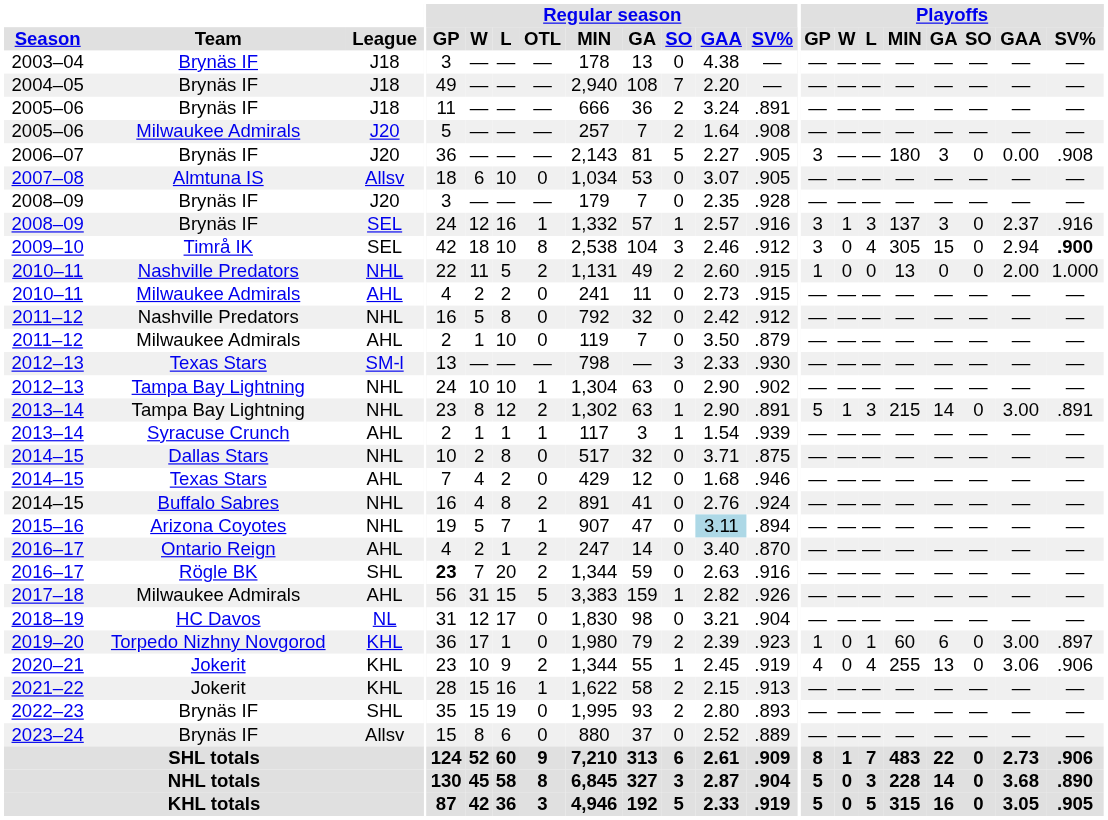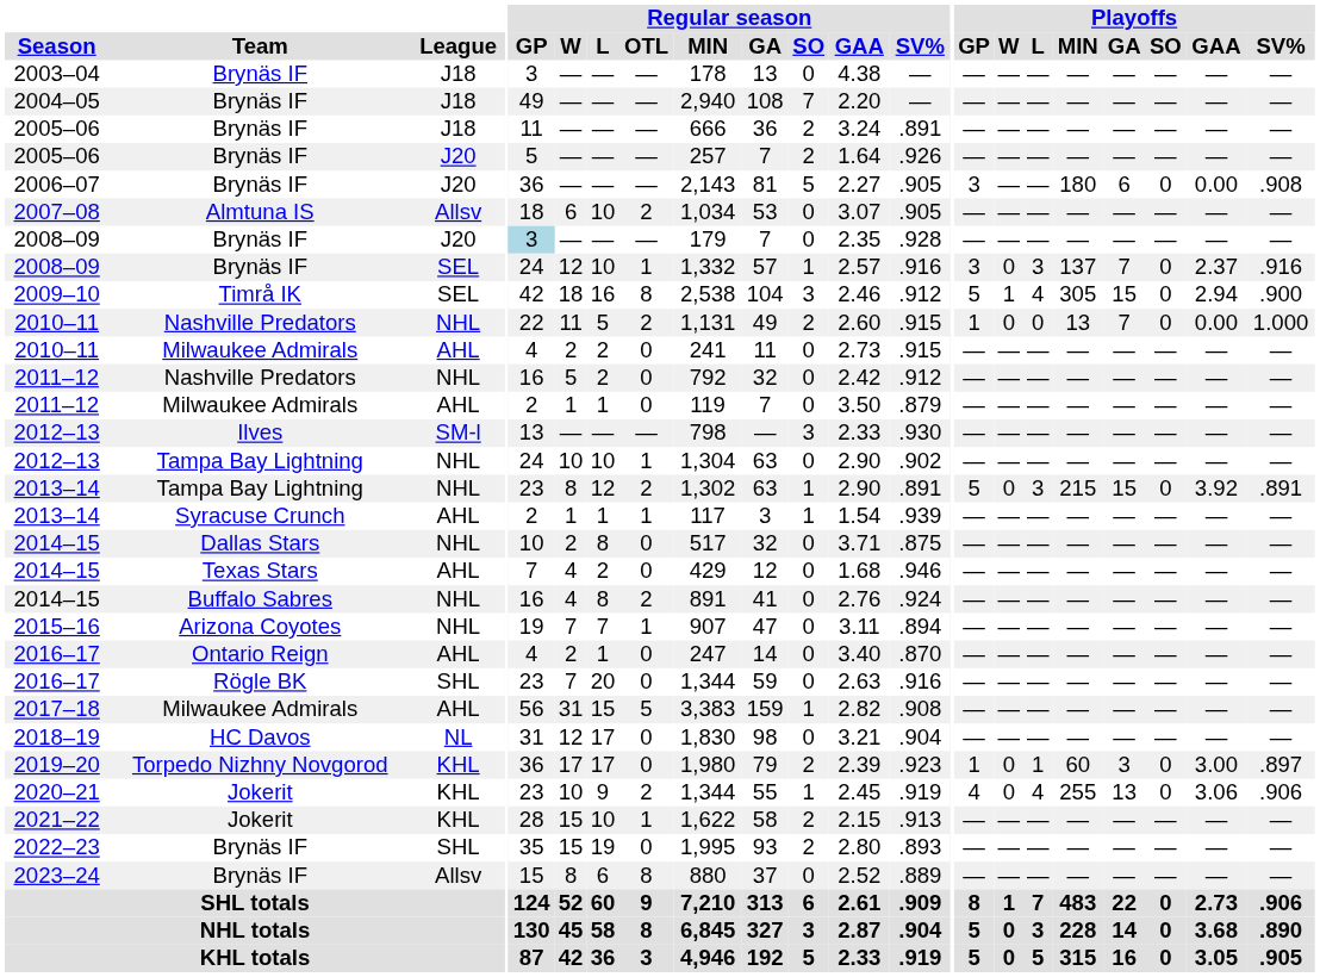2005–06 / J20 | Team: Milwaukee Admirals -> Brynäs IF
2005–06 / J20 | Regular season / SV%: .908 -> .926
2006–07 | Playoffs / GA: 3 -> 6
2007–08 | Regular season / OTL: 0 -> 2
2008–09 / J20 | Regular season / GP: no background -> lightblue background
2008–09 / SEL | Regular season / L: 16 -> 10
2008–09 / SEL | Playoffs / W: 1 -> 0
2008–09 / SEL | Playoffs / GA: 3 -> 7
2009–10 | Regular season / L: 10 -> 16
2009–10 | Playoffs / GP: 3 -> 5
2009–10 | Playoffs / W: 0 -> 1
2009–10 | Playoffs / SV%: bold -> normal
2010–11 / NHL | Playoffs / GA: 0 -> 7
2010–11 / NHL | Playoffs / GAA: 2.00 -> 0.00
2011–12 / NHL | Regular season / L: 8 -> 2
2011–12 / AHL | Regular season / L: 10 -> 1
2012–13 / SM-l | Team: Texas Stars -> Ilves
2013–14 / NHL | Playoffs / W: 1 -> 0
2013–14 / NHL | Playoffs / GA: 14 -> 15
2013–14 / NHL | Playoffs / GAA: 3.00 -> 3.92
2015–16 | Regular season / W: 5 -> 7
2015–16 | Regular season / GAA: lightblue background -> no background
2016–17 / AHL | Regular season / OTL: 2 -> 0
2016–17 / SHL | Regular season / GP: bold -> normal
2016–17 / SHL | Regular season / OTL: 2 -> 0
2017–18 | Regular season / SV%: .926 -> .908
2019–20 | Regular season / L: 1 -> 17
2019–20 | Playoffs / GA: 6 -> 3
2021–22 | Regular season / L: 16 -> 10
2023–24 | Regular season / OTL: 0 -> 8
